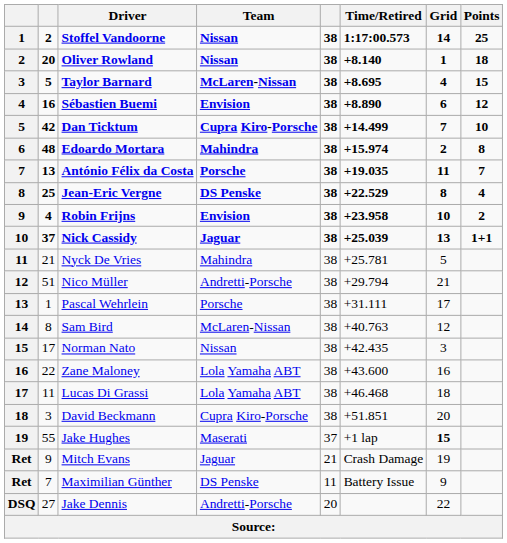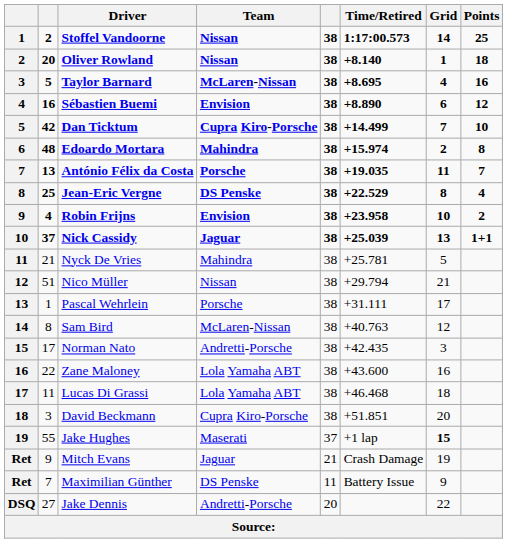Taylor Barnard | Points: 15 -> 16
Nico Müller | Team: Andretti-Porsche -> Nissan
Norman Nato | Team: Nissan -> Andretti-Porsche
